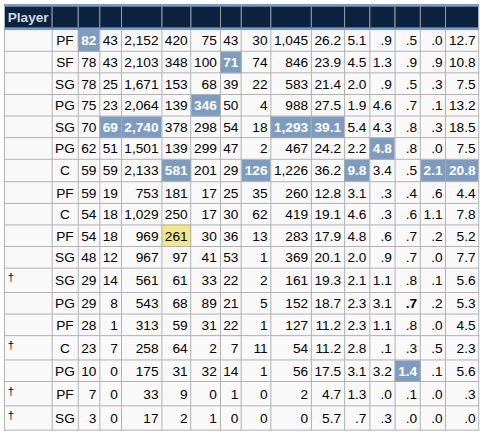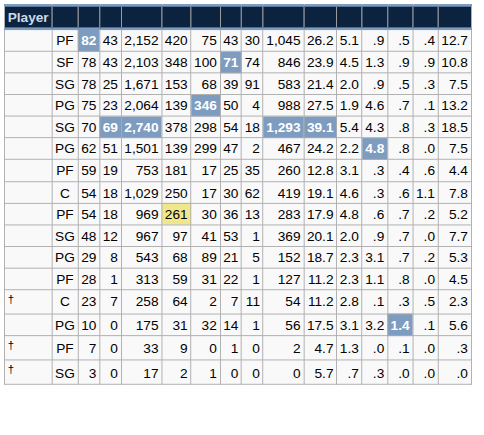82 | column 15: .0 -> .4
SG / 78 | column 9: 22 -> 91
- row: C | 59 | 59 | 2,133 | 581 | 201 | 29 | 126 | 1,226 | 36.2 | 9.8 | 3.4 | .5 | 2.1 | 20.8
- row: † | SG | 29 | 14 | 561 | 61 | 33 | 22 | 2 | 161 | 19.3 | 2.1 | 1.1 | .8 | .1 | 5.6
PG / 29 | column 14: bold -> normal
